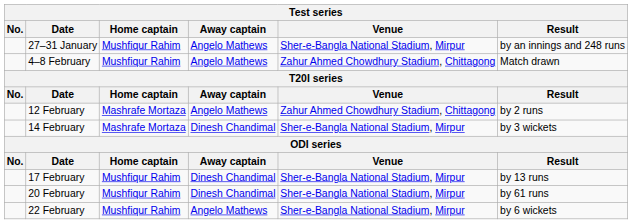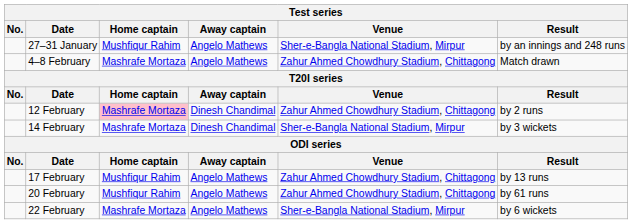4–8 February | Home captain: Mushfiqur Rahim -> Mashrafe Mortaza
12 February | Home captain: no background -> pink background
12 February | Away captain: Angelo Mathews -> Dinesh Chandimal
17 February | Away captain: Dinesh Chandimal -> Angelo Mathews
17 February | Venue: Sher-e-Bangla National Stadium, Mirpur -> Zahur Ahmed Chowdhury Stadium, Chittagong
20 February | Away captain: Dinesh Chandimal -> Angelo Mathews
20 February | Venue: Sher-e-Bangla National Stadium, Mirpur -> Zahur Ahmed Chowdhury Stadium, Chittagong
22 February | Home captain: Mushfiqur Rahim -> Mashrafe Mortaza
